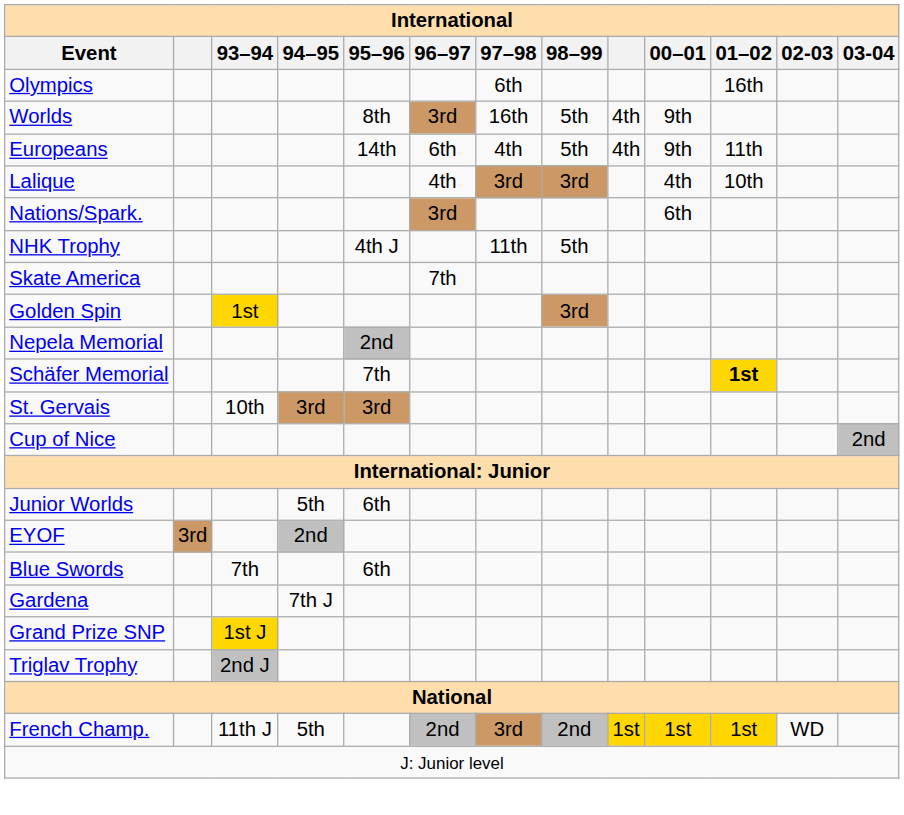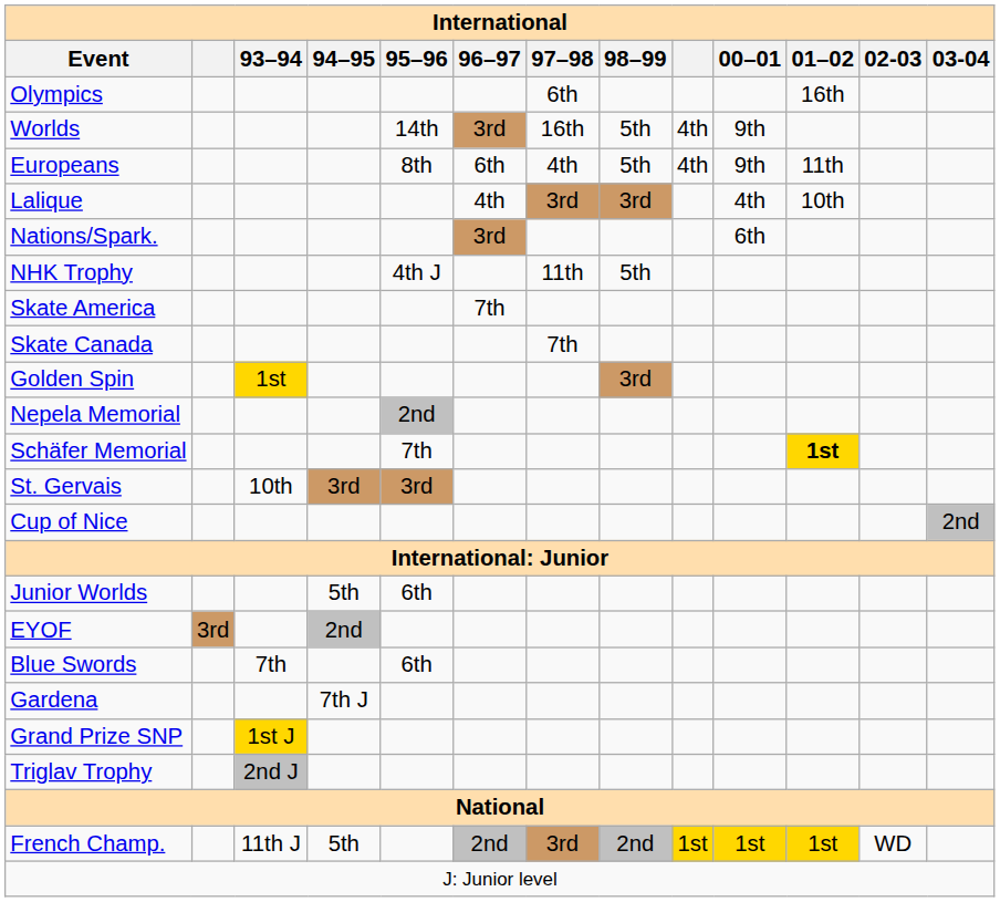Worlds | 95–96: 8th -> 14th
Europeans | 95–96: 14th -> 8th
+ row: Skate Canada | 7th
